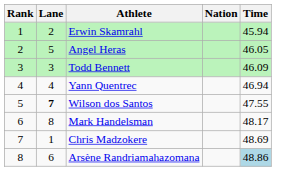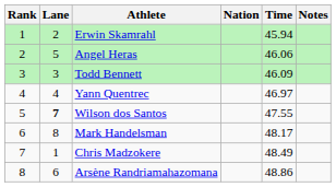+ column: Notes
Angel Heras | Time: 46.05 -> 46.06
Yann Quentrec | Time: 46.94 -> 46.97
Chris Madzokere | Time: 48.69 -> 48.49
Arsène Randriamahazomana | Time: lightblue background -> no background
